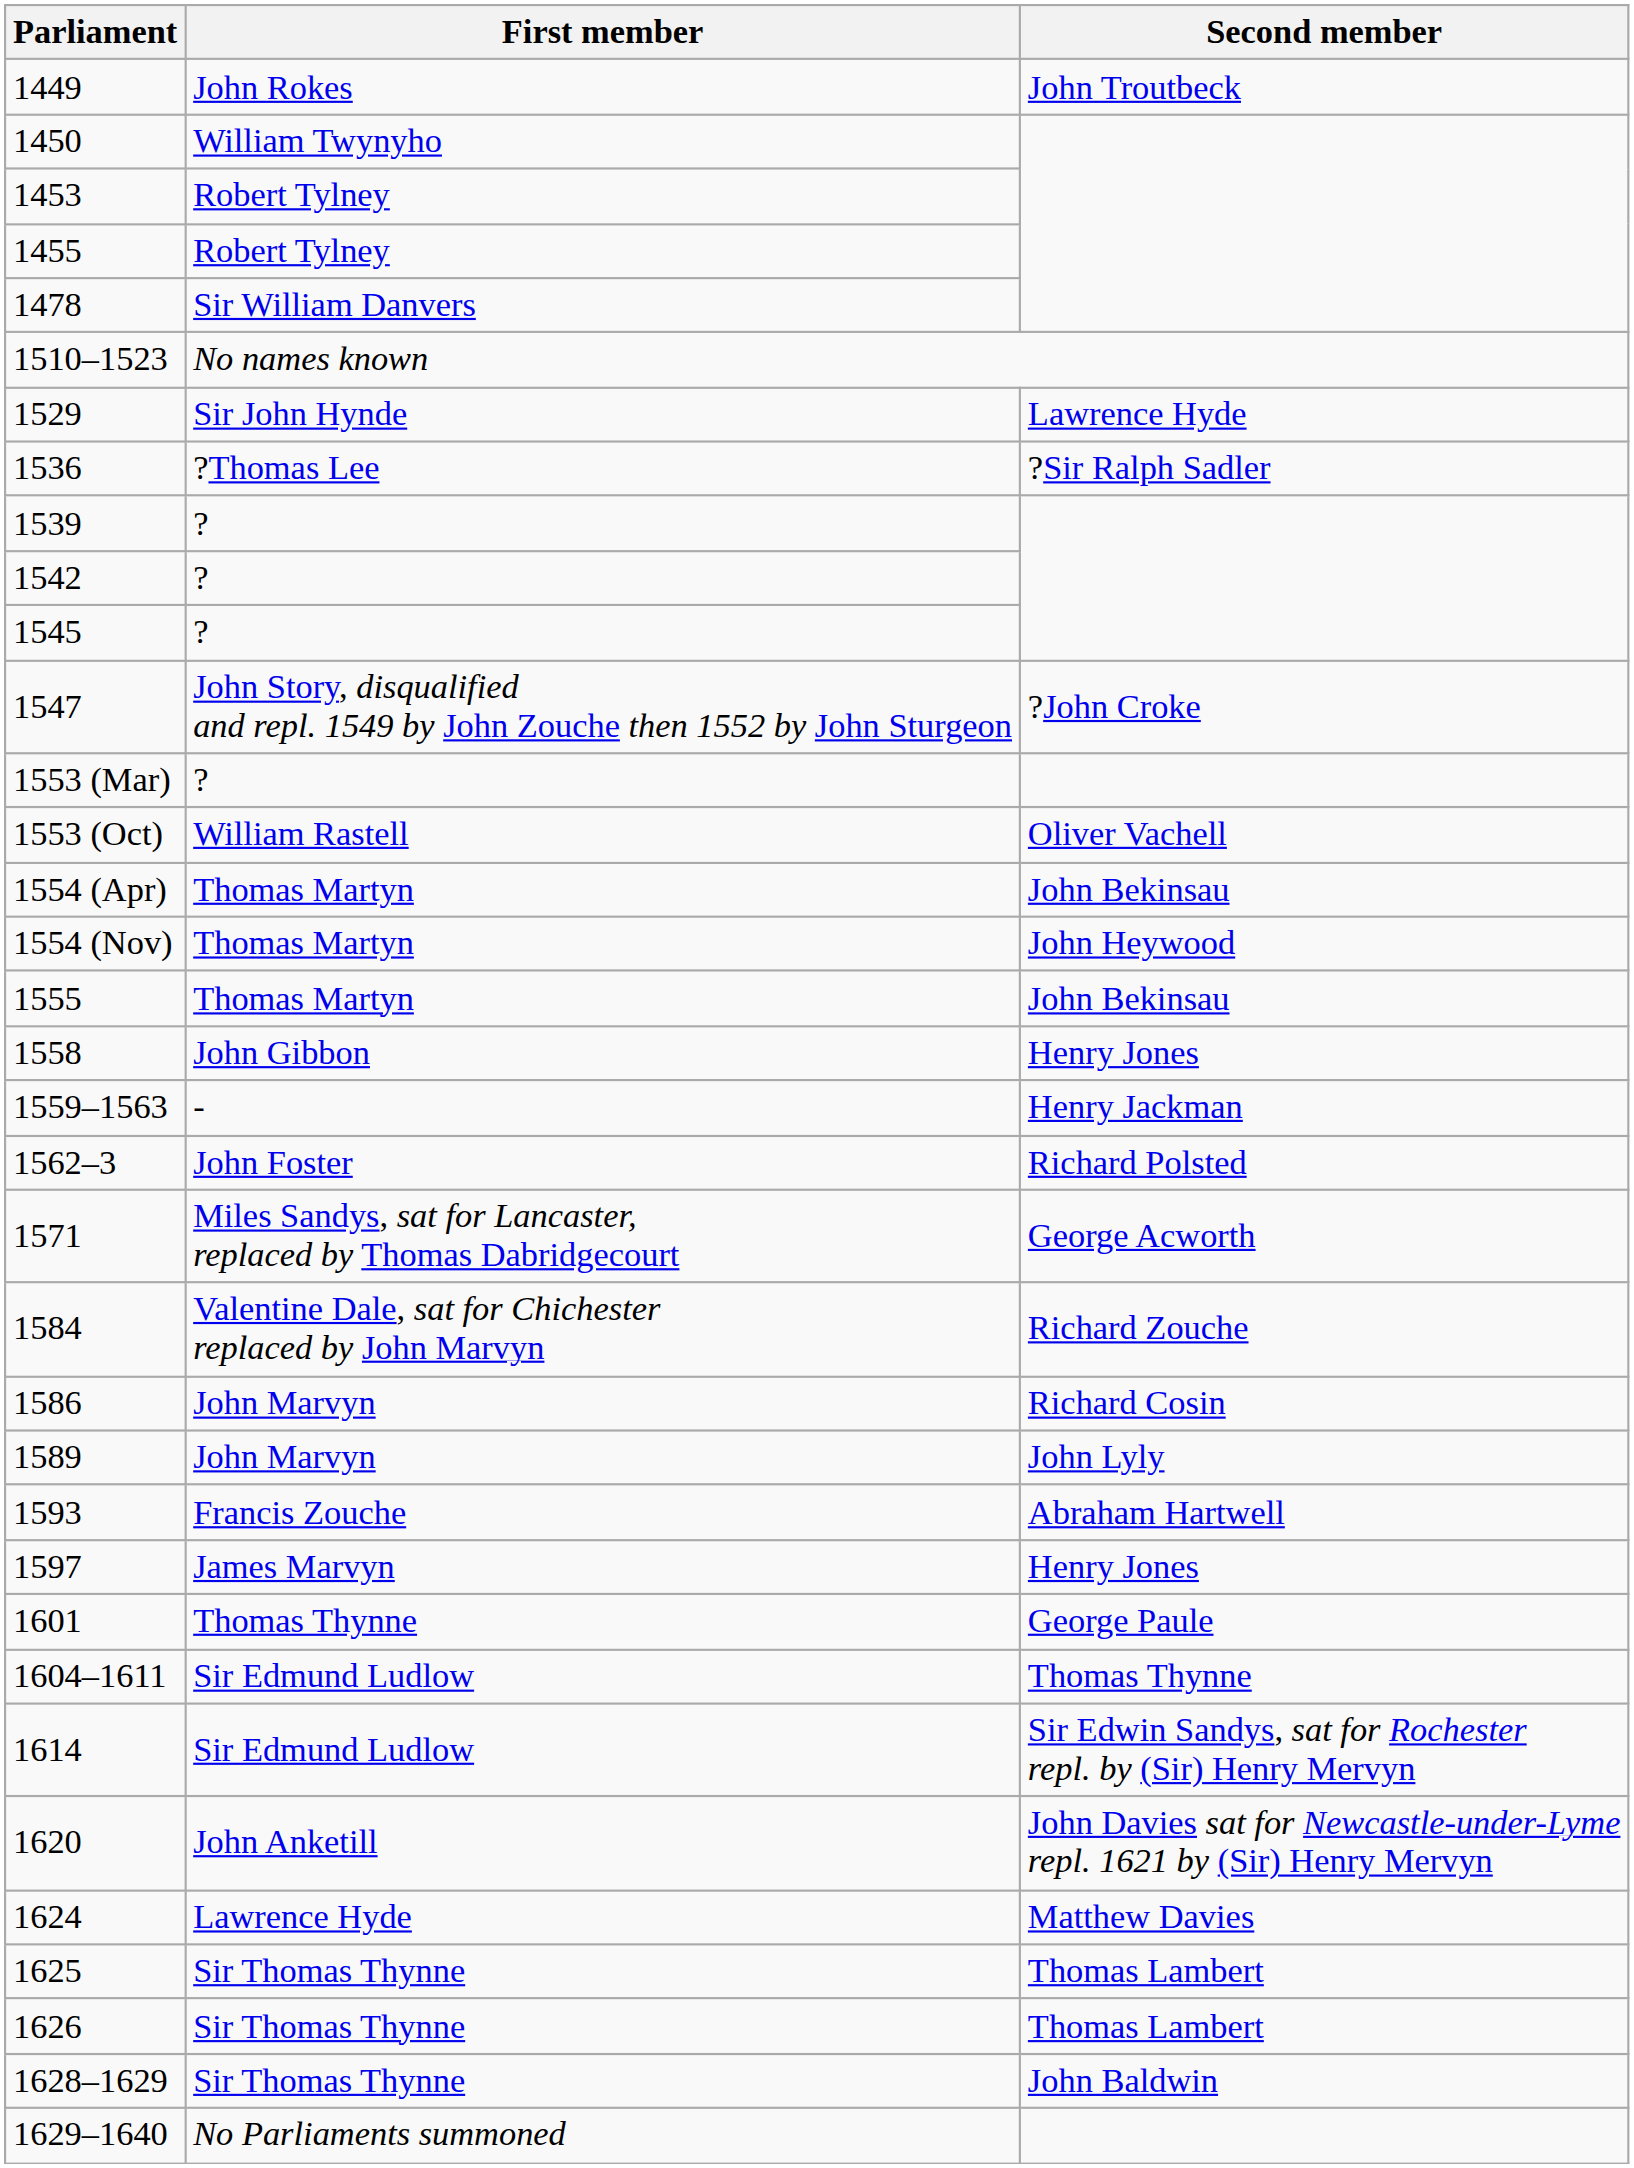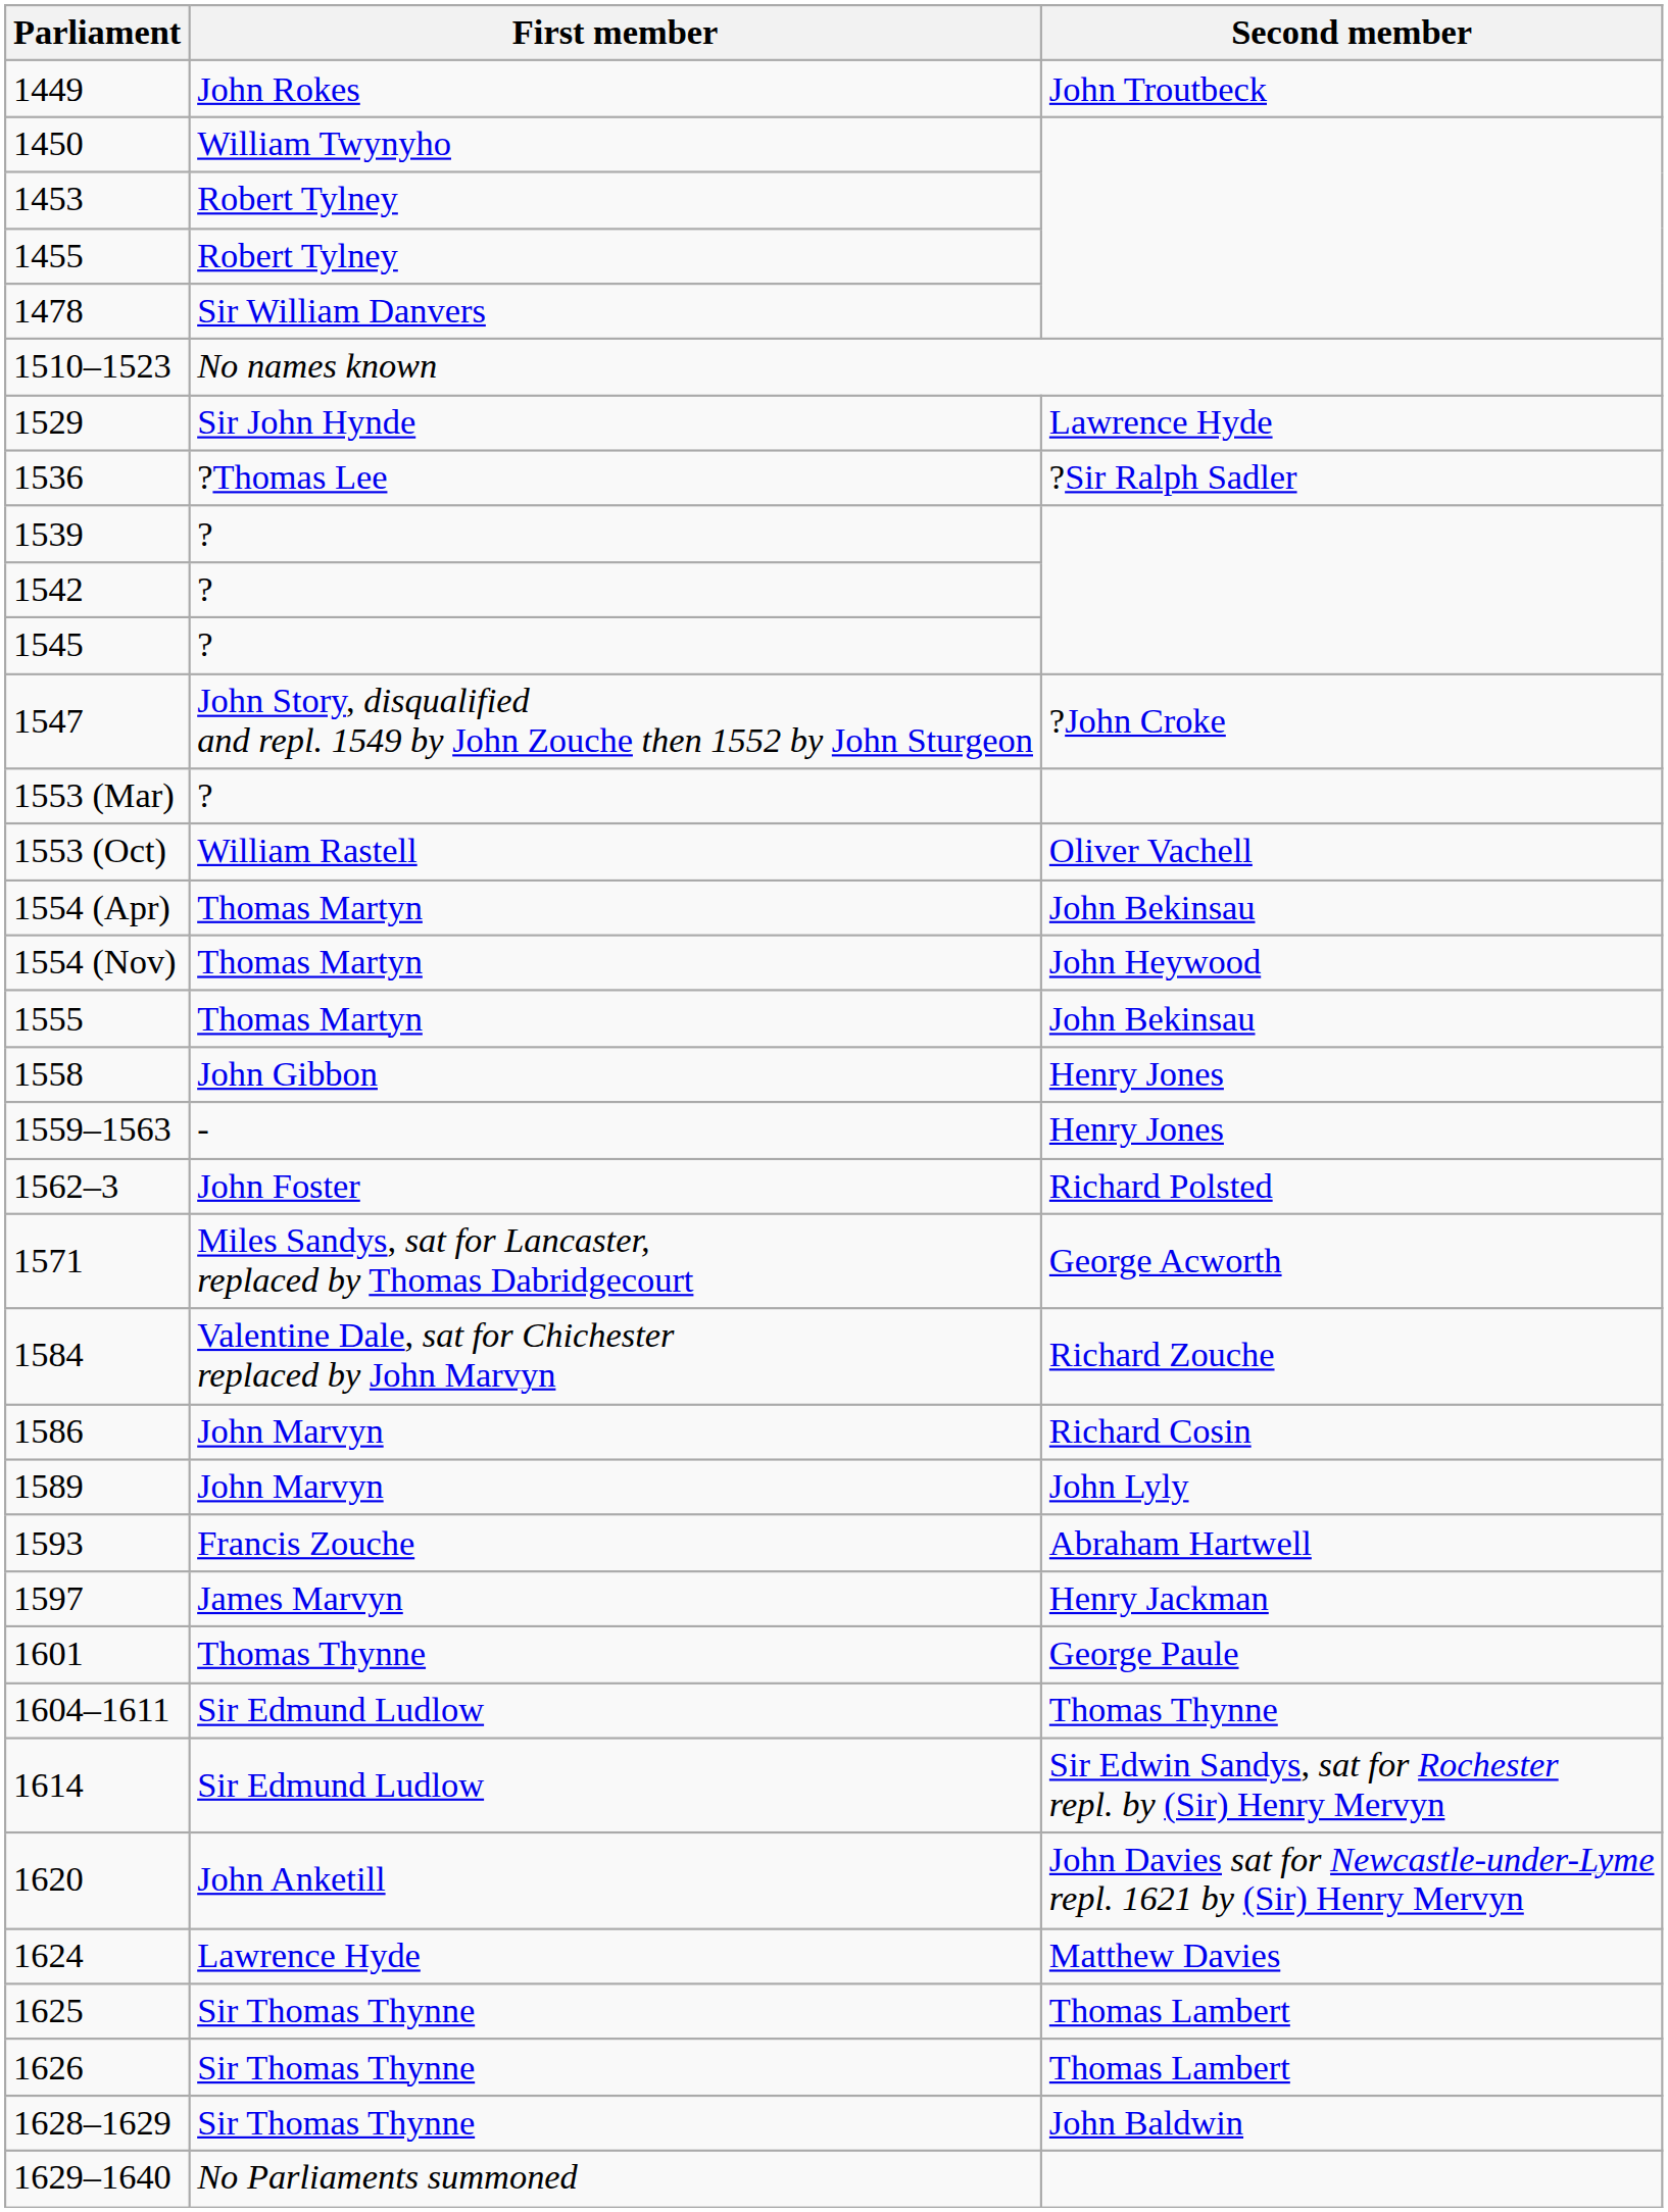1559–1563 | Second member: Henry Jackman -> Henry Jones
1597 | Second member: Henry Jones -> Henry Jackman
